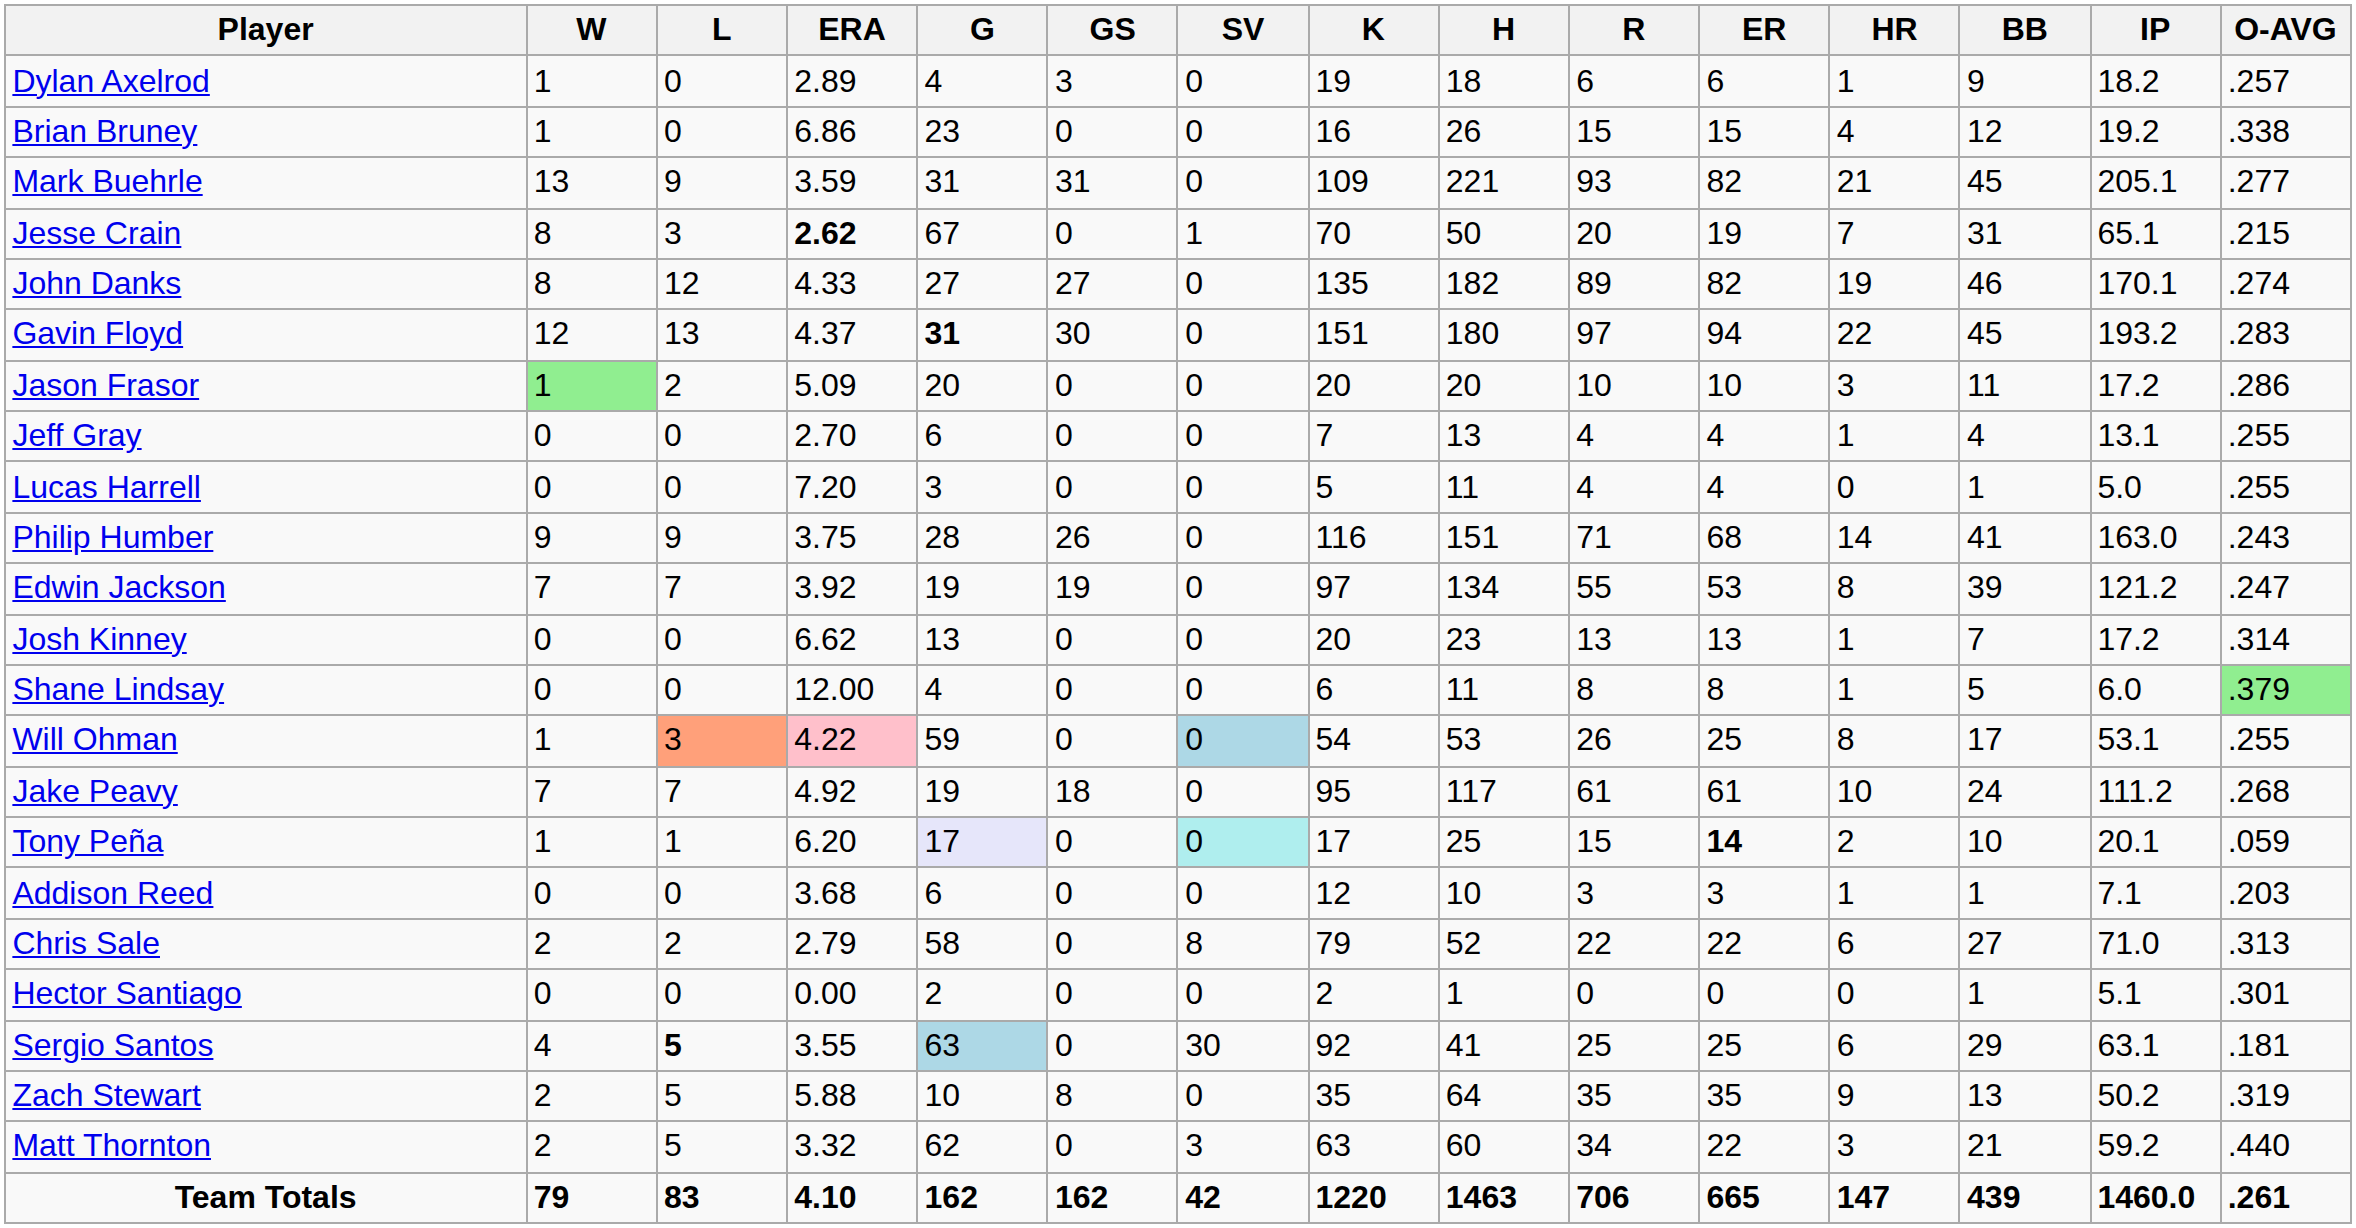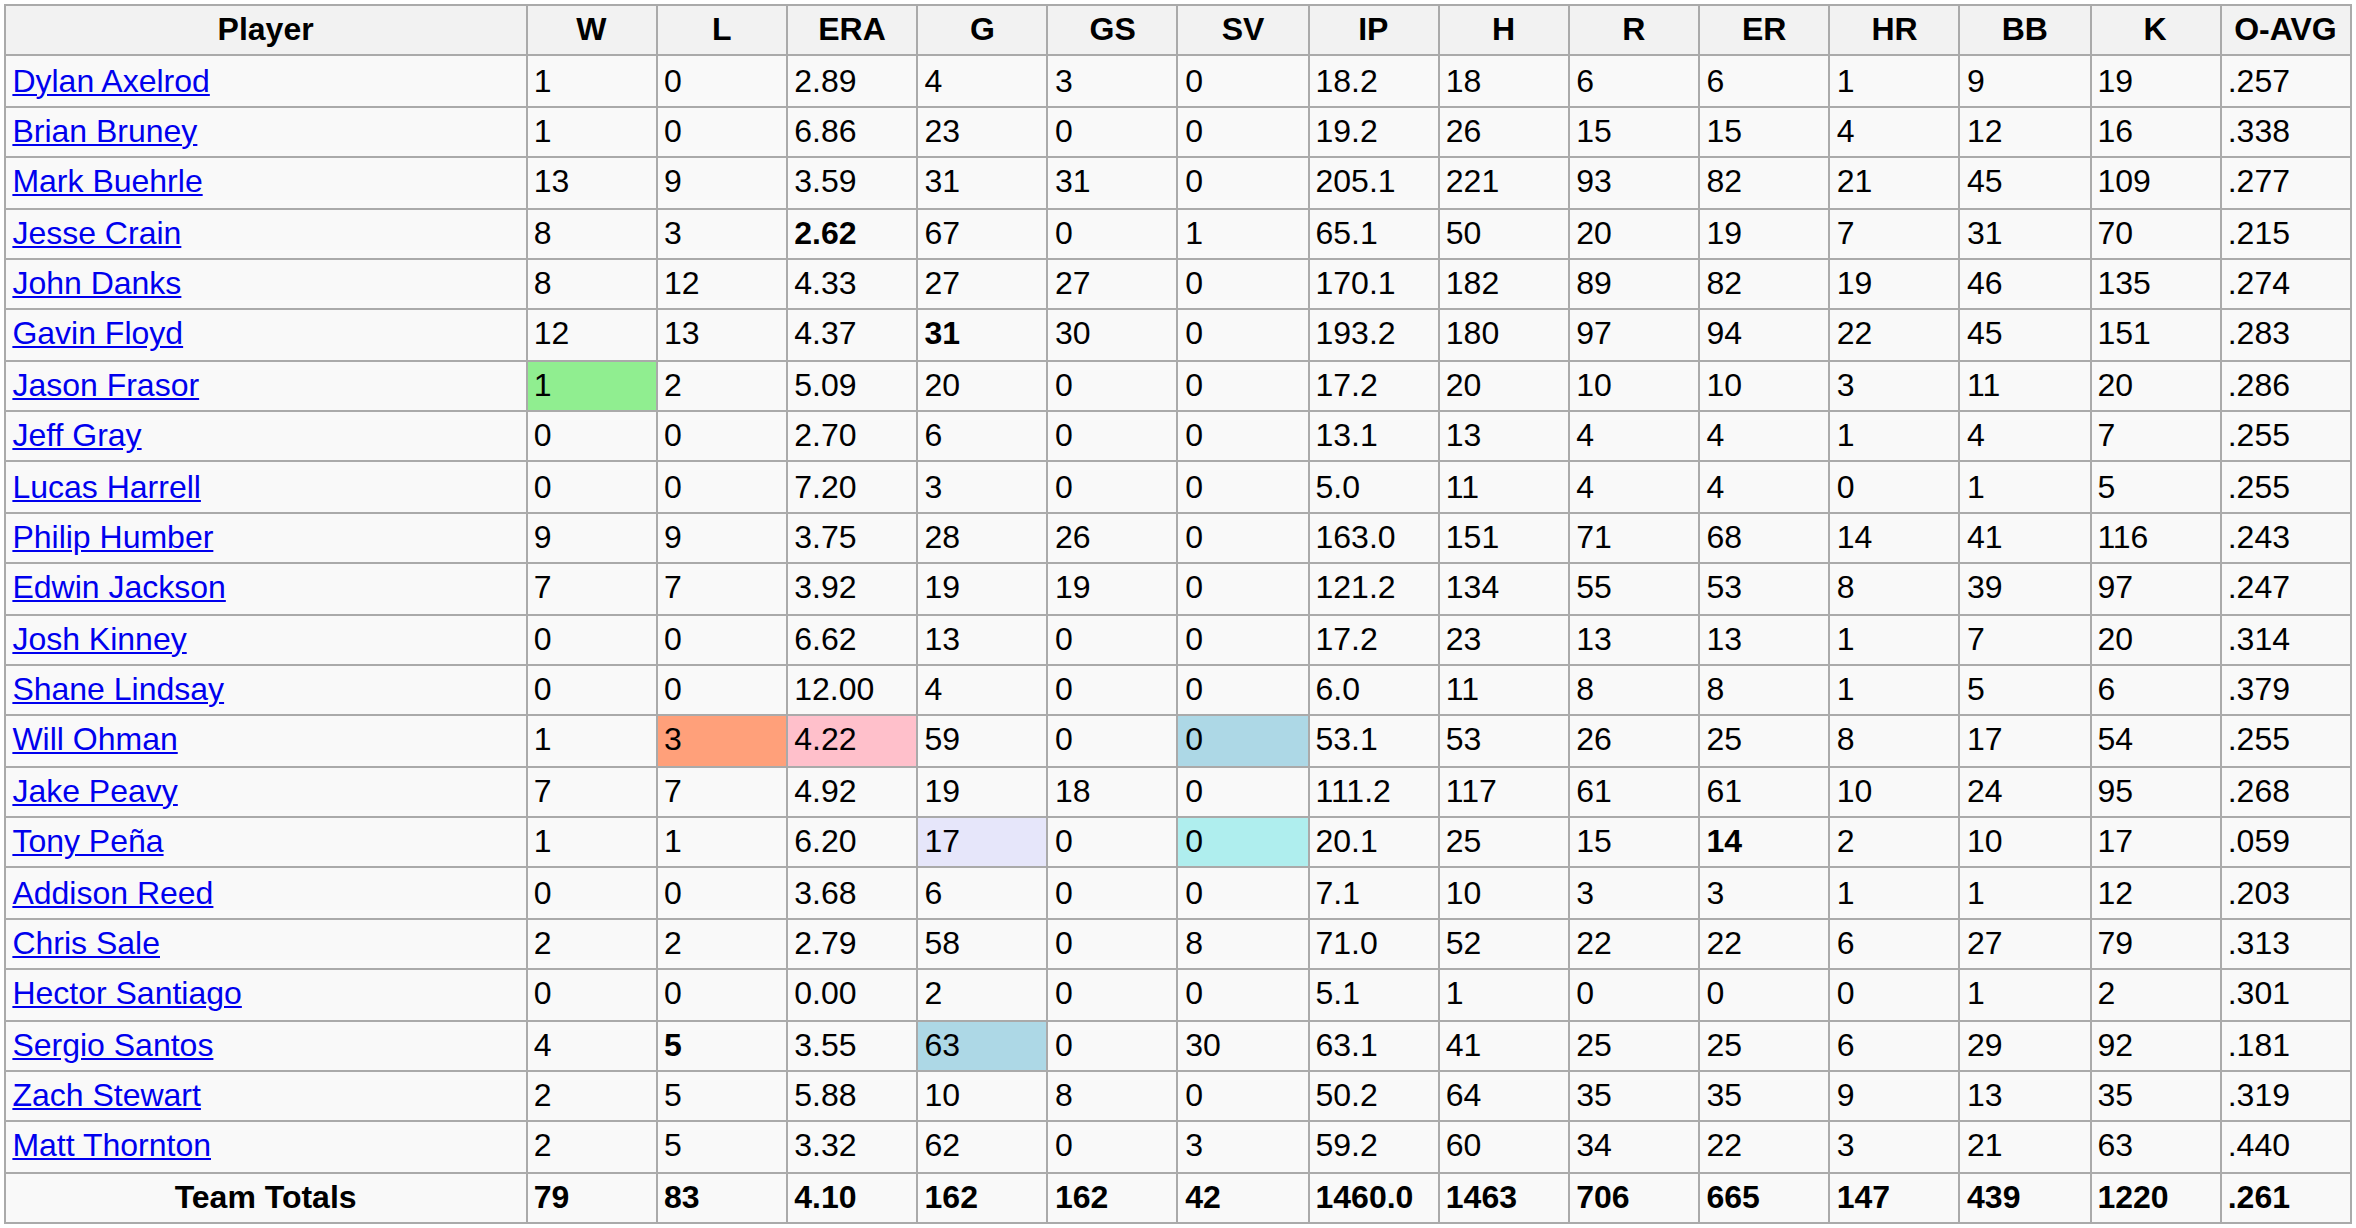columns swapped: IP <-> K
Shane Lindsay | O-AVG: lightgreen background -> no background
